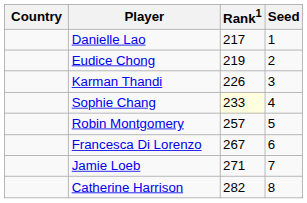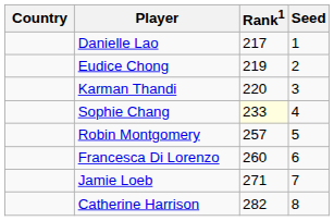Karman Thandi | Rank1: 226 -> 220
Francesca Di Lorenzo | Rank1: 267 -> 260
